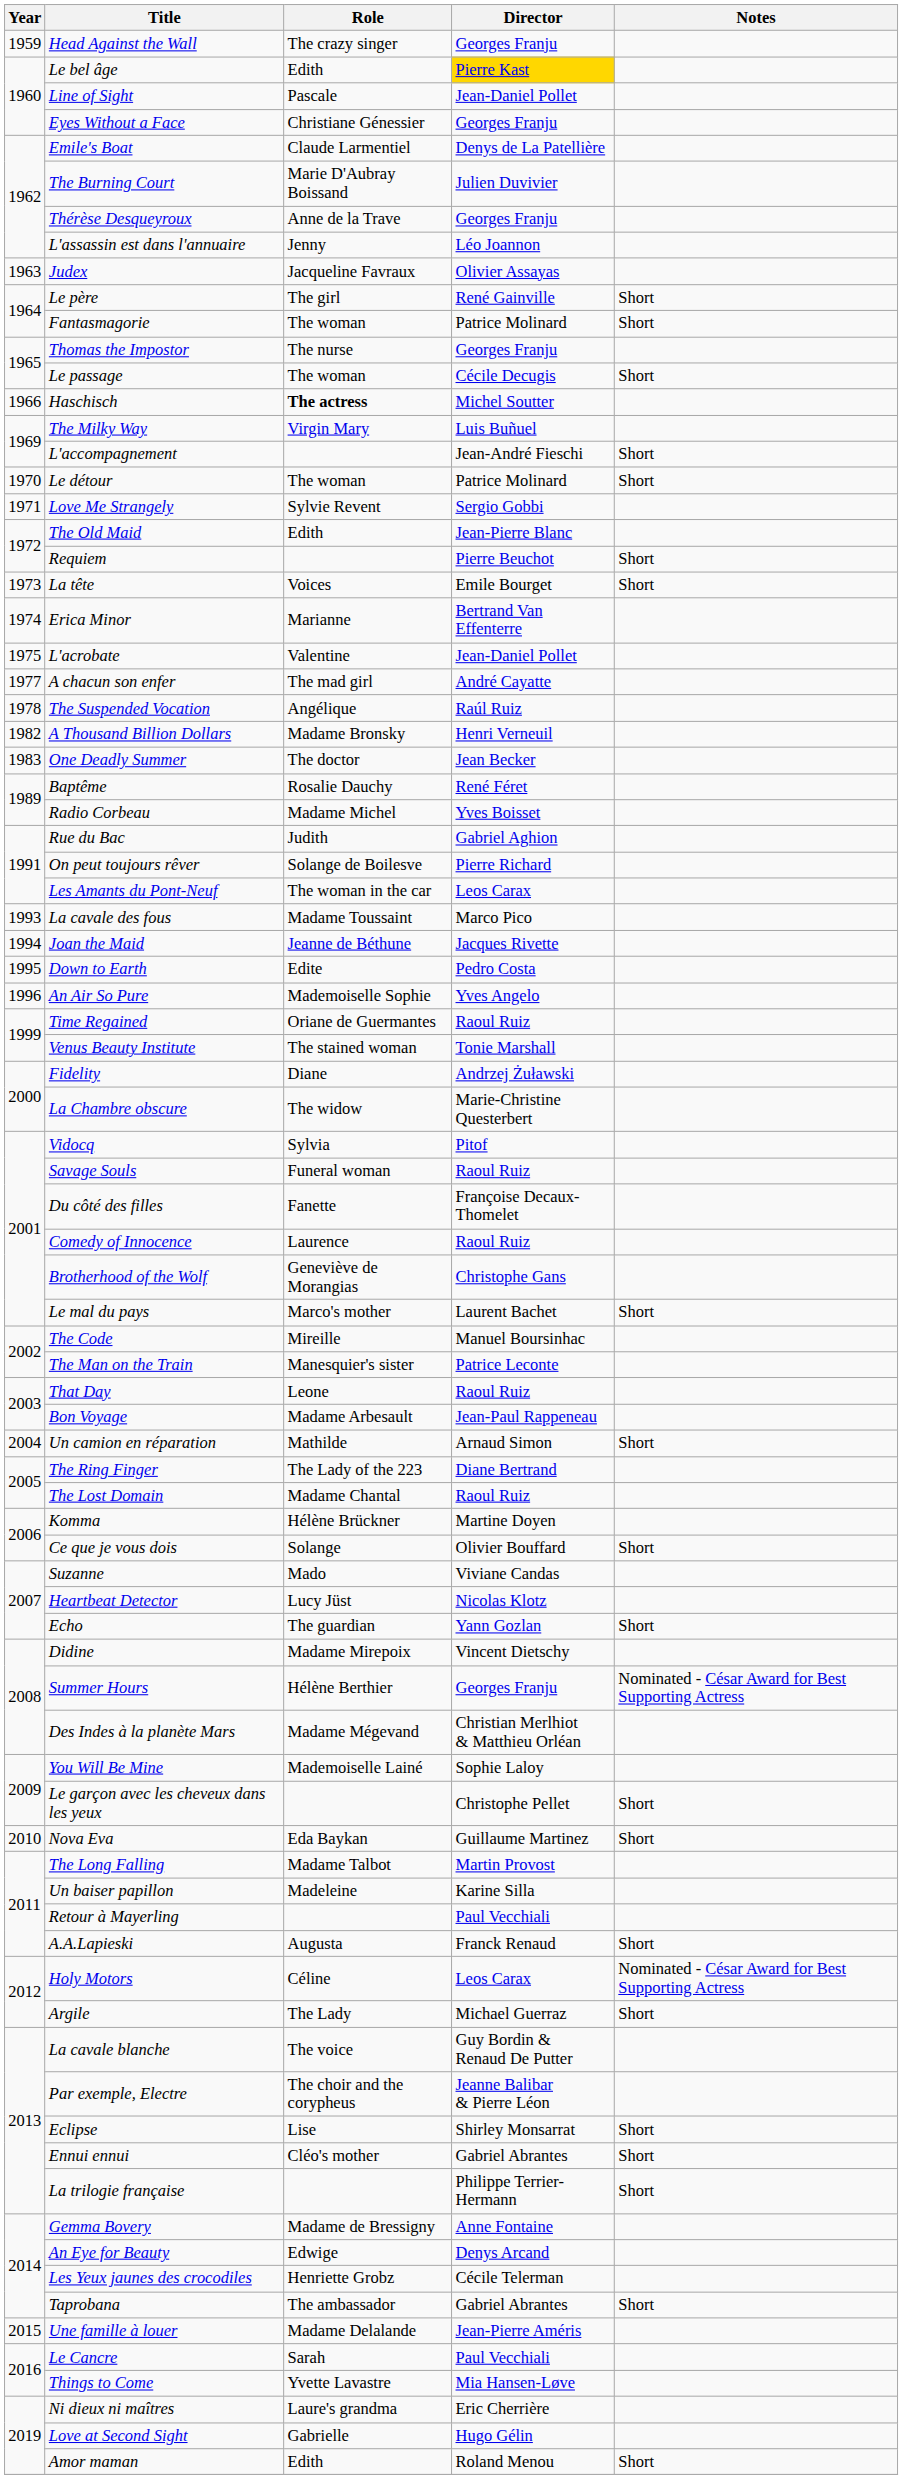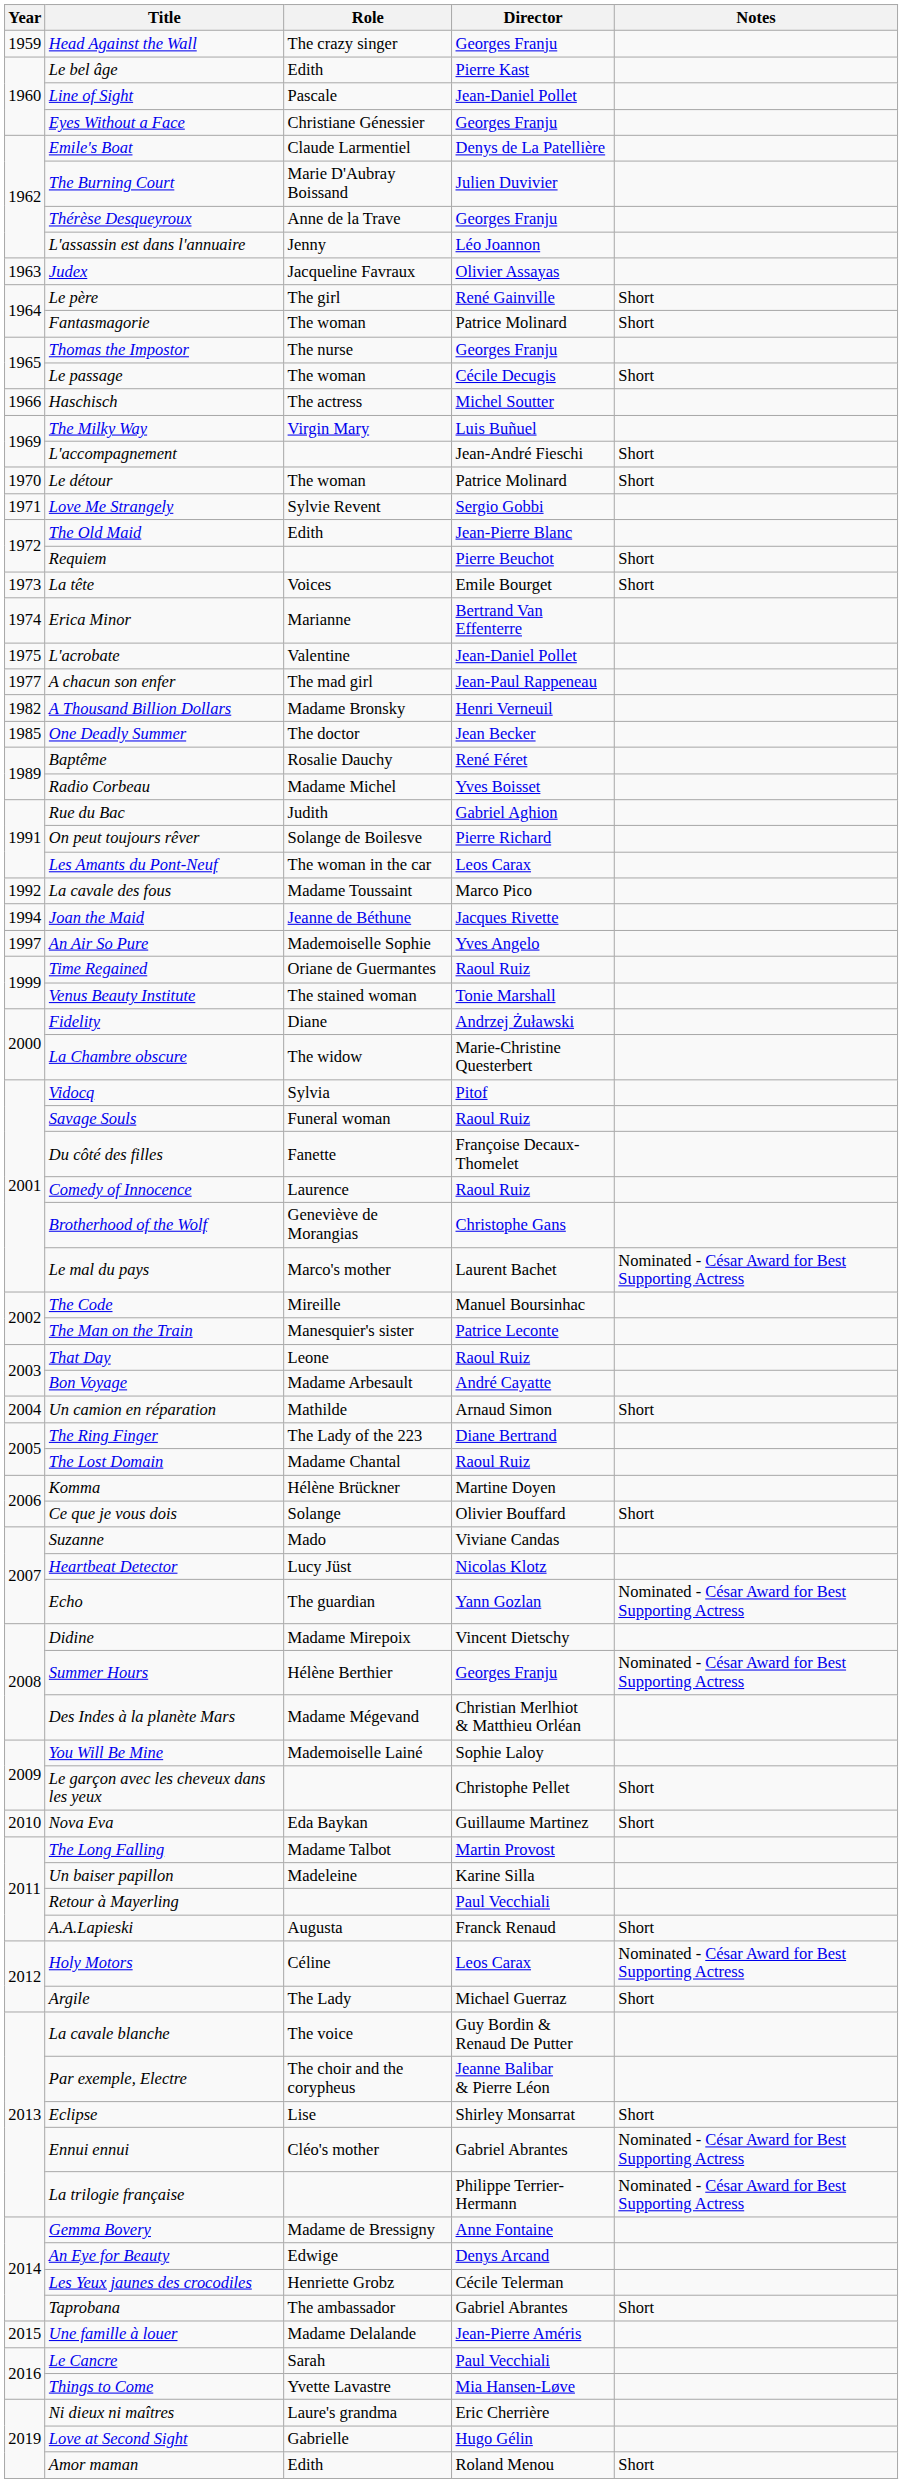Le bel âge | Director: gold background -> no background
Haschisch | Role: bold -> normal
A chacun son enfer | Director: André Cayatte -> Jean-Paul Rappeneau
- row: 1978 | The Suspended Vocation | Angélique | Raúl Ruiz
One Deadly Summer | Year: 1983 -> 1985
La cavale des fous | Year: 1993 -> 1992
- row: 1995 | Down to Earth | Edite | Pedro Costa
An Air So Pure | Year: 1996 -> 1997
Le mal du pays | Notes: Short -> Nominated - César Award for Best Supporting Actress
Bon Voyage | Director: Jean-Paul Rappeneau -> André Cayatte
Echo | Notes: Short -> Nominated - César Award for Best Supporting Actress
Ennui ennui | Notes: Short -> Nominated - César Award for Best Supporting Actress
La trilogie française | Notes: Short -> Nominated - César Award for Best Supporting Actress
